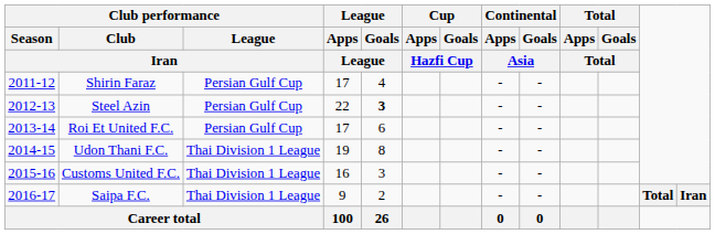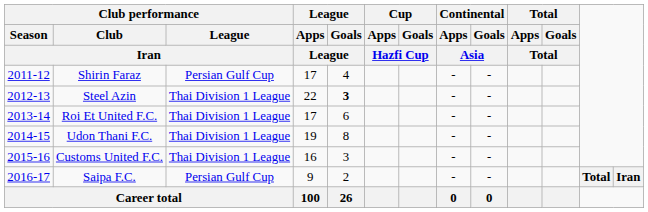Steel Azin | Club performance / League / Iran: Persian Gulf Cup -> Thai Division 1 League
Roi Et United F.C. | Club performance / League / Iran: Persian Gulf Cup -> Thai Division 1 League
Saipa F.C. | Club performance / League / Iran: Thai Division 1 League -> Persian Gulf Cup
